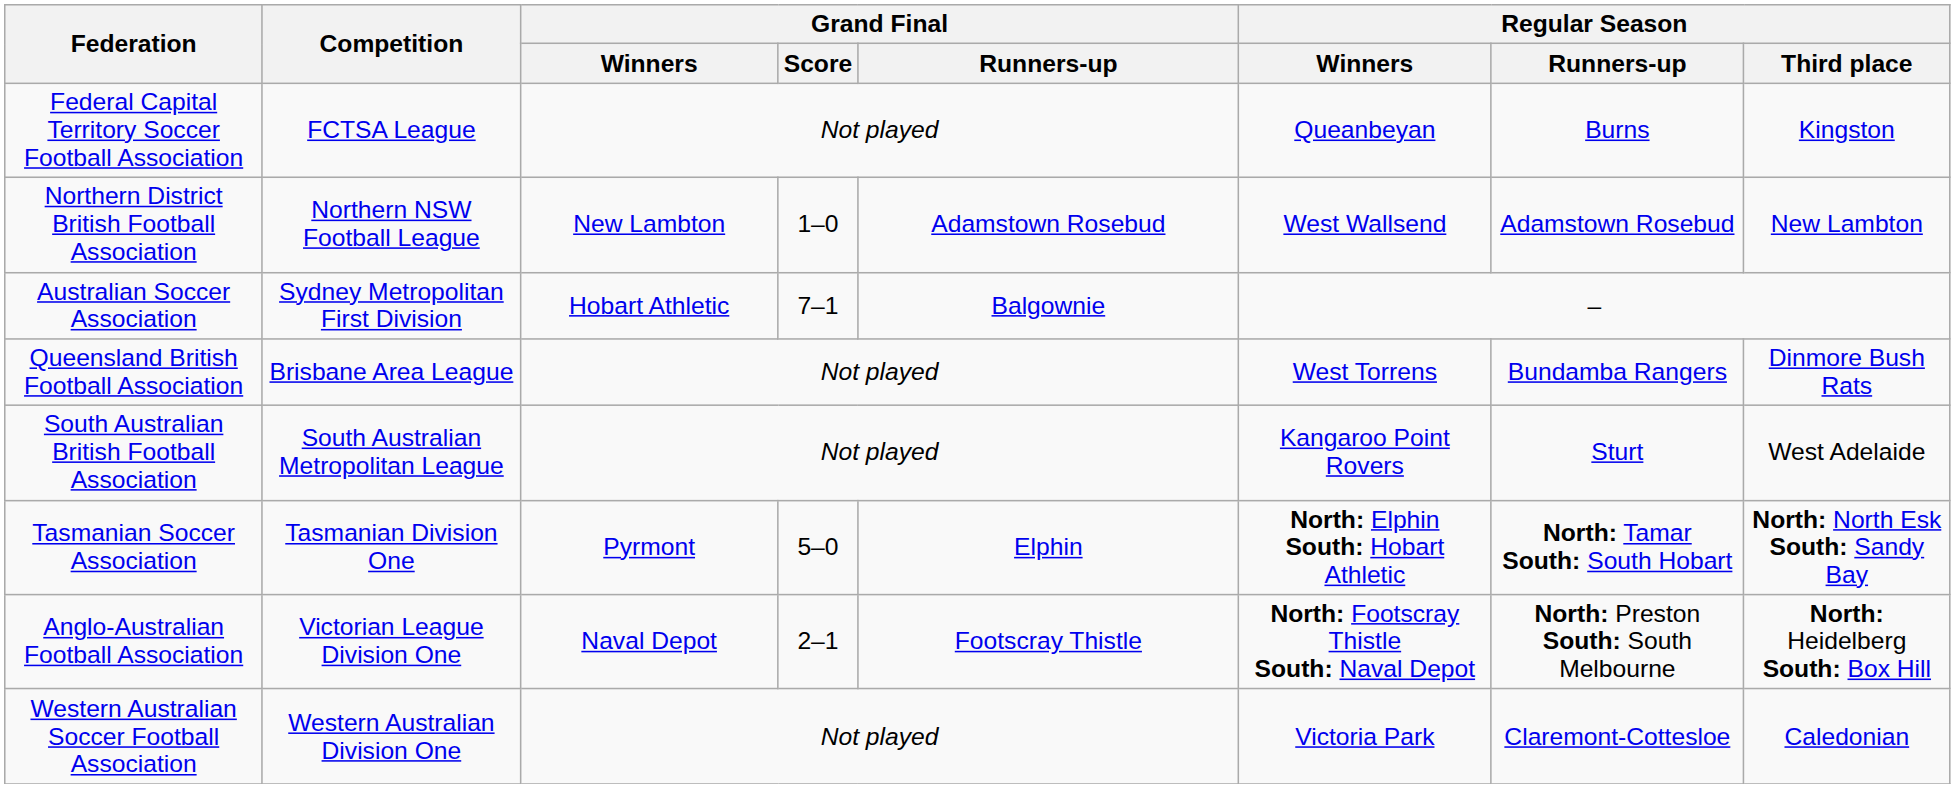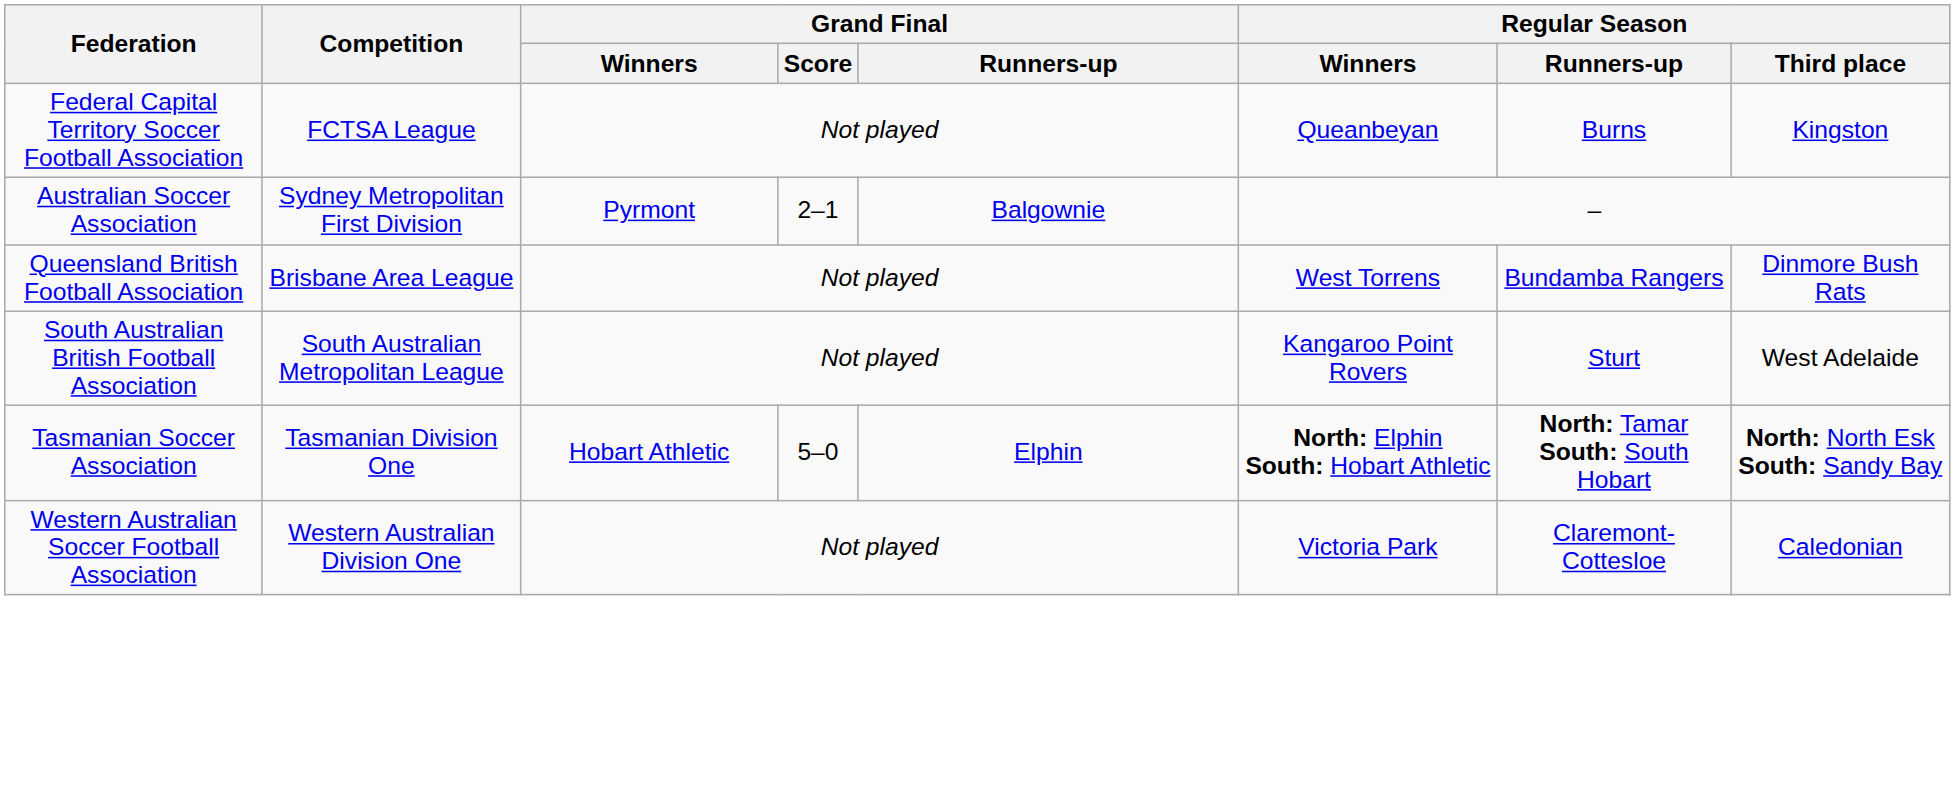- row: Northern District British Football Association | Northern NSW Football League | New Lambton | 1–0 | Adamstown Rosebud | West Wallsend | Adamstown Rosebud | New Lambton
Australian Soccer Association | Grand Final / Winners: Hobart Athletic -> Pyrmont
Australian Soccer Association | Grand Final / Score: 7–1 -> 2–1
Tasmanian Soccer Association | Grand Final / Winners: Pyrmont -> Hobart Athletic
- row: Anglo-Australian Football Association | Victorian League Division One | Naval Depot | 2–1 | Footscray Thistle | North: Footscray Thistle South: Naval Depot | North: Preston South: South Melbourne | North: Heidelberg South: Box Hill
